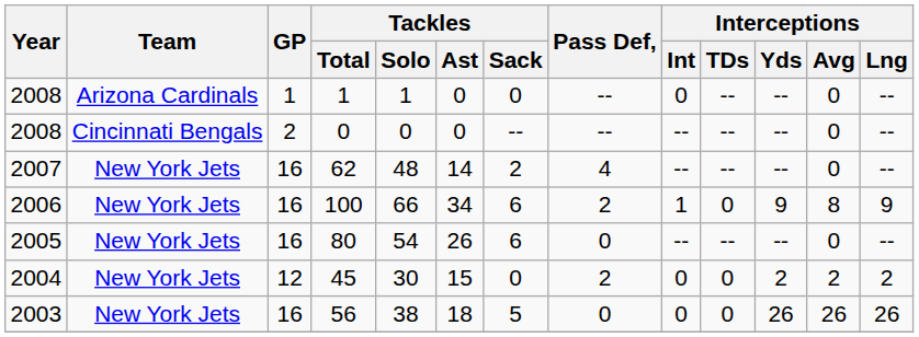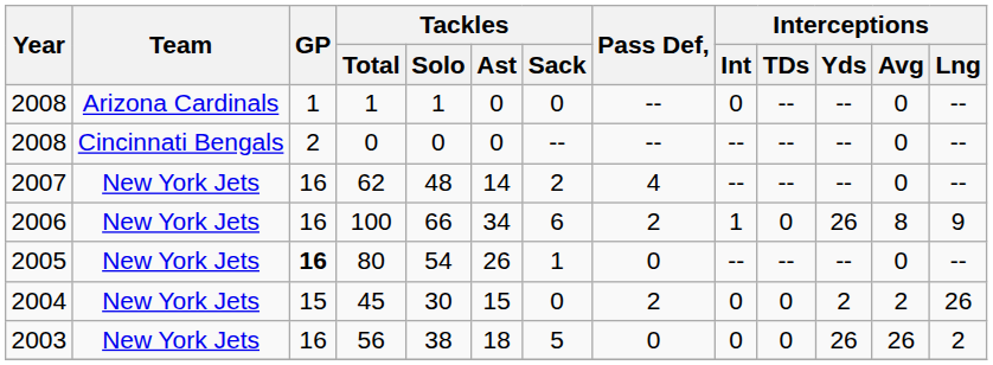100 | Interceptions / Yds: 9 -> 26
80 | GP: normal -> bold
80 | Tackles / Sack: 6 -> 1
45 | GP: 12 -> 15
45 | Interceptions / Lng: 2 -> 26
56 | Interceptions / Lng: 26 -> 2
